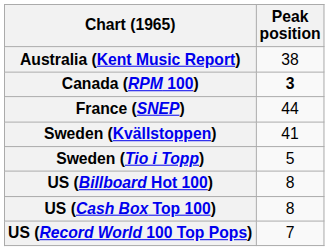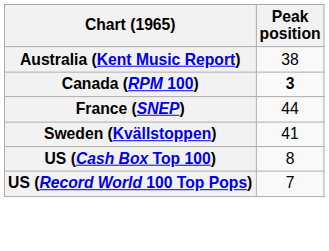- row: Sweden (Tio i Topp) | 5
- row: US (Billboard Hot 100) | 8
